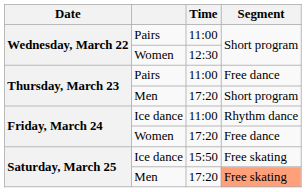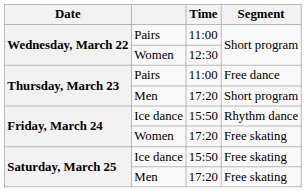Friday, March 24 / Ice dance | Time: 11:00 -> 15:50
Friday, March 24 / Women | Segment: Free dance -> Free skating
Saturday, March 25 / Men | Segment: lightsalmon background -> no background
